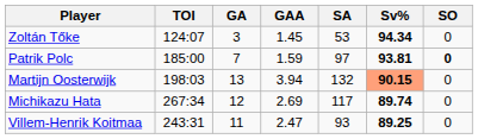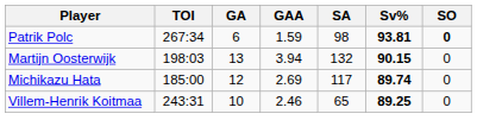- row: Zoltán Tőke | 124:07 | 3 | 1.45 | 53 | 94.34 | 0
Patrik Polc | TOI: 185:00 -> 267:34
Patrik Polc | GA: 7 -> 6
Patrik Polc | SA: 97 -> 98
Martijn Oosterwijk | Sv%: lightsalmon background -> no background
Michikazu Hata | TOI: 267:34 -> 185:00
Villem-Henrik Koitmaa | GA: 11 -> 10
Villem-Henrik Koitmaa | GAA: 2.47 -> 2.46
Villem-Henrik Koitmaa | SA: 93 -> 65
